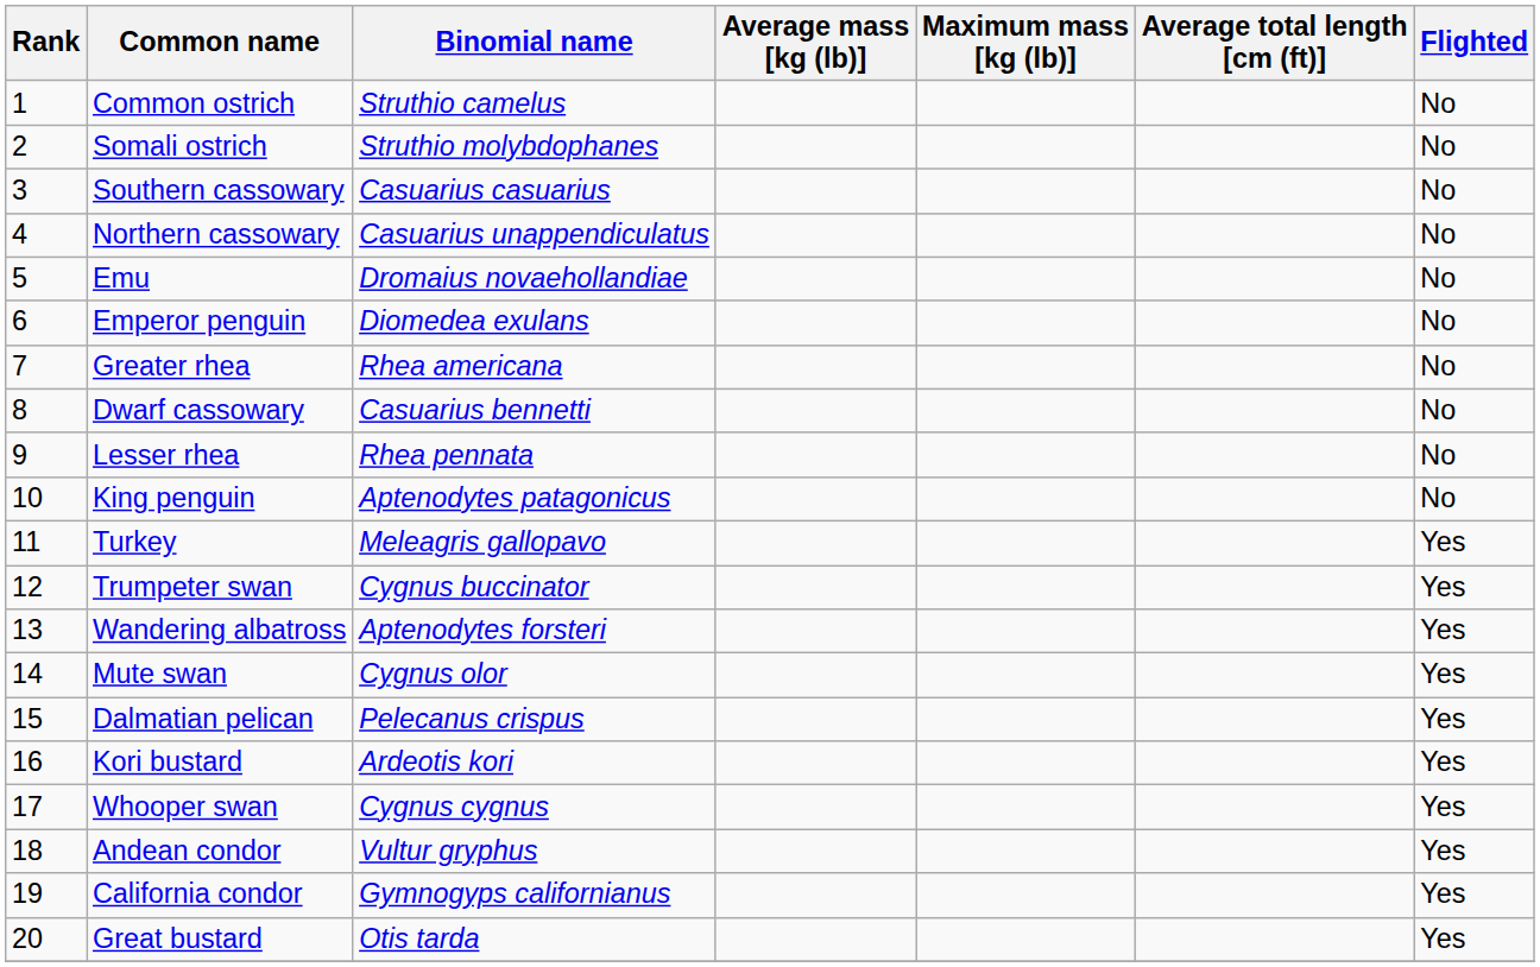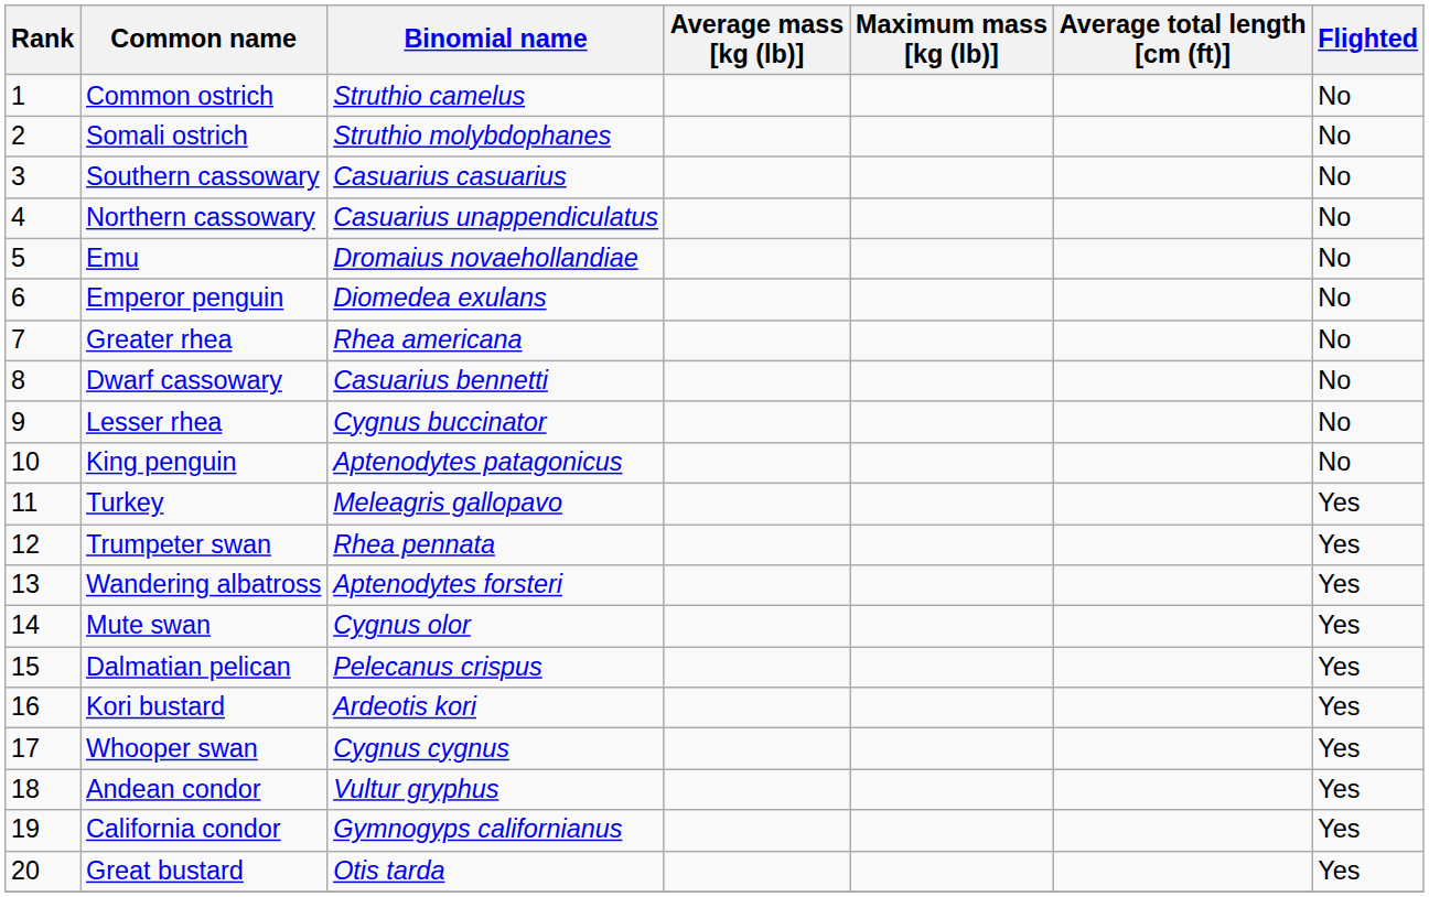Lesser rhea | Binomial name: Rhea pennata -> Cygnus buccinator
Trumpeter swan | Binomial name: Cygnus buccinator -> Rhea pennata
